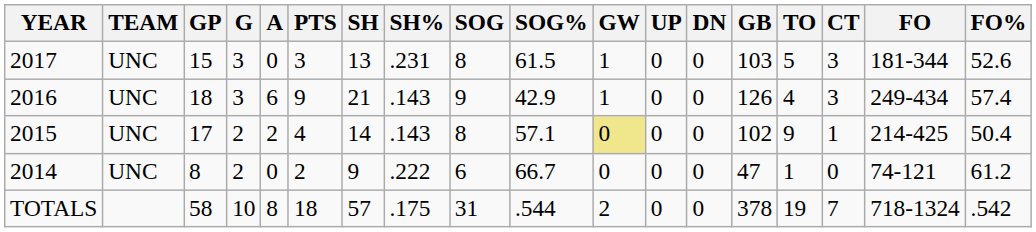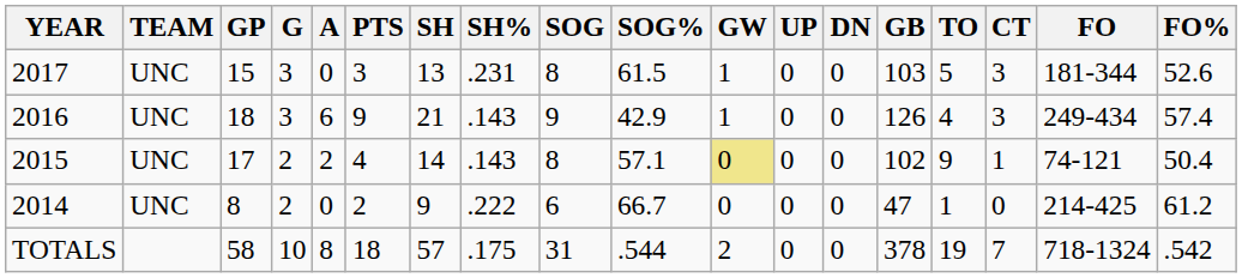2015 | FO: 214-425 -> 74-121
2014 | FO: 74-121 -> 214-425
